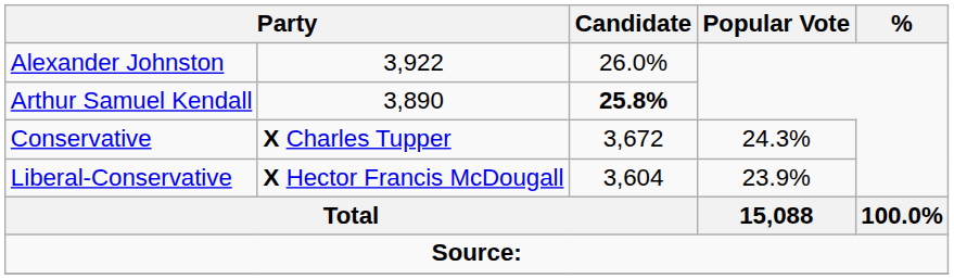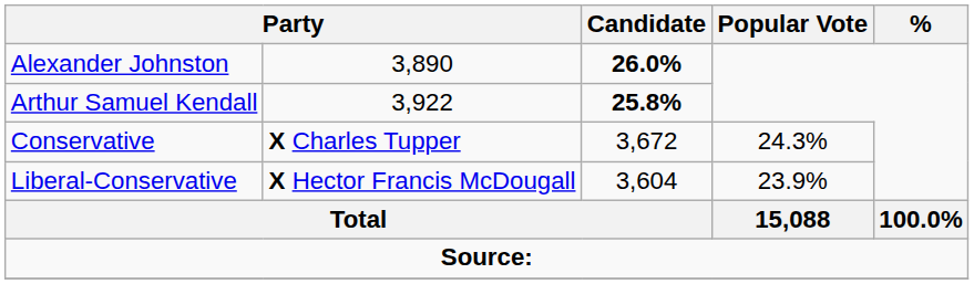Alexander Johnston | column 2: 3,922 -> 3,890
Alexander Johnston | Candidate: normal -> bold
Arthur Samuel Kendall | column 2: 3,890 -> 3,922
